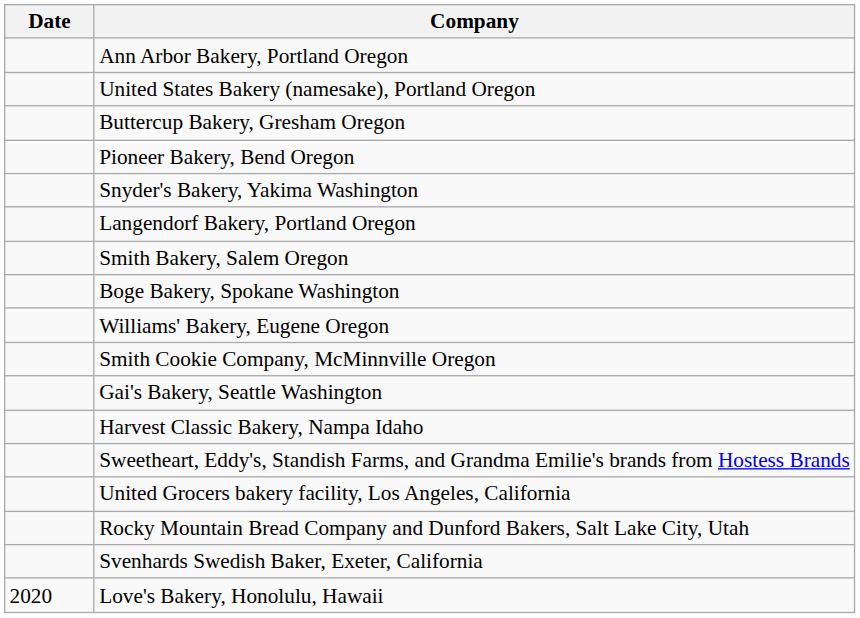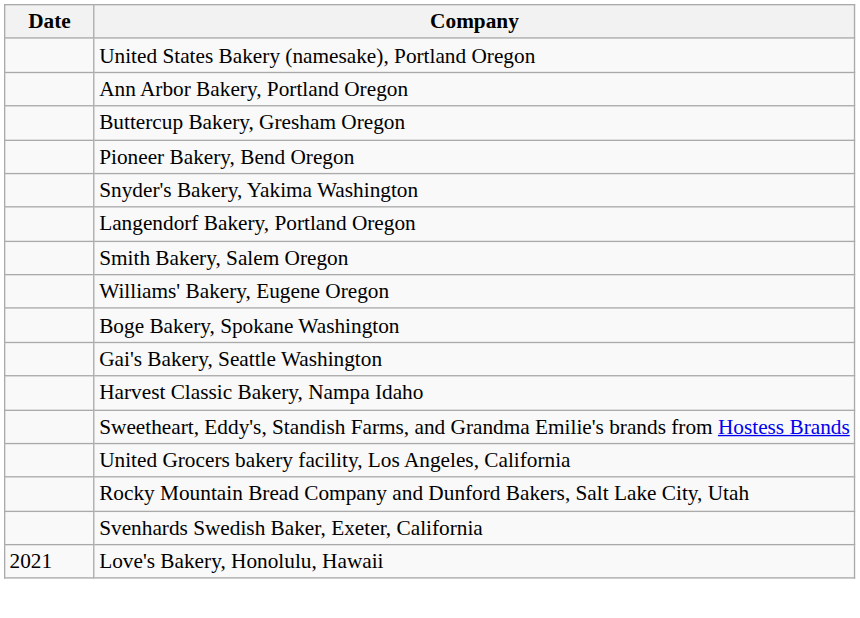rows swapped: Ann Arbor Bakery, Portland Oregon <-> United States Bakery (namesake), Portland Oregon
rows swapped: Boge Bakery, Spokane Washington <-> Williams' Bakery, Eugene Oregon
- row: Smith Cookie Company, McMinnville Oregon
Love's Bakery, Honolulu, Hawaii | Date: 2020 -> 2021
